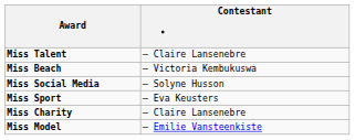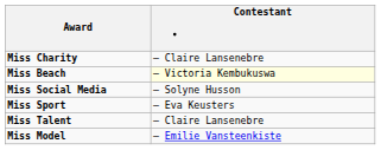rows swapped: Miss Talent <-> Miss Charity
Miss Beach | Contestant: no background -> lightyellow background
